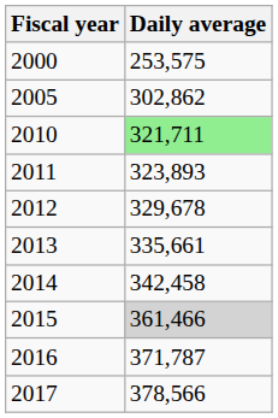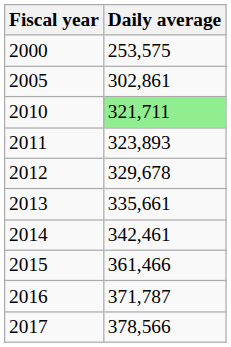2005 | Daily average: 302,862 -> 302,861
2014 | Daily average: 342,458 -> 342,461
2015 | Daily average: lightgrey background -> no background
